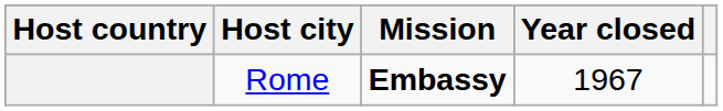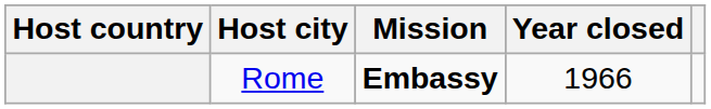Rome | Year closed: 1967 -> 1966
